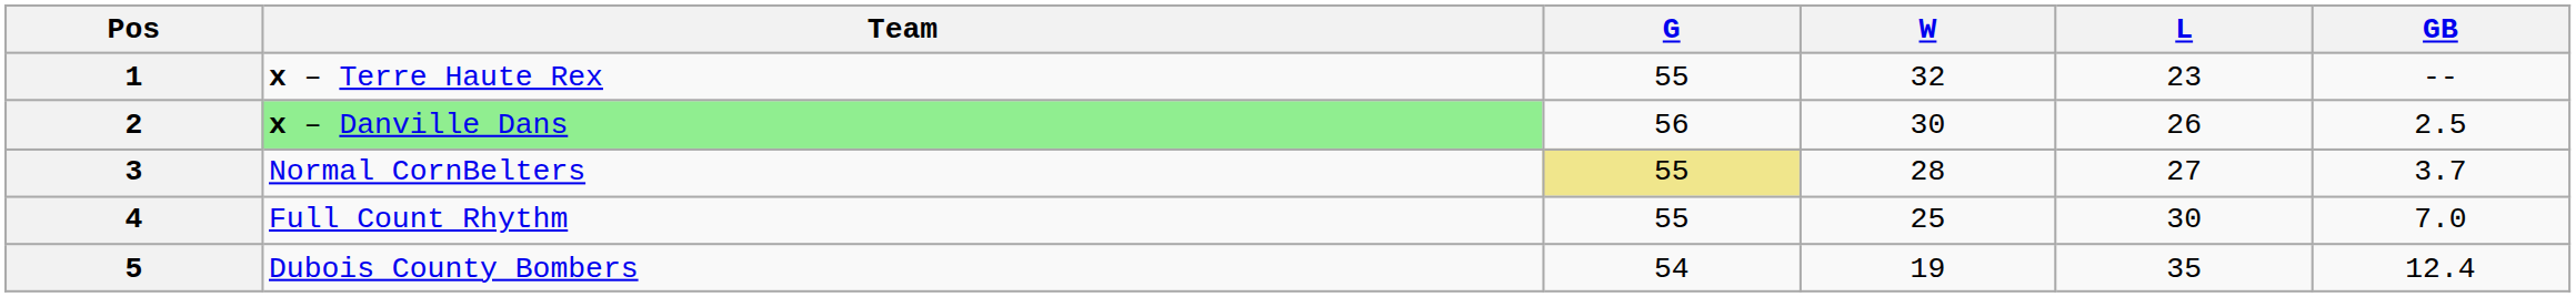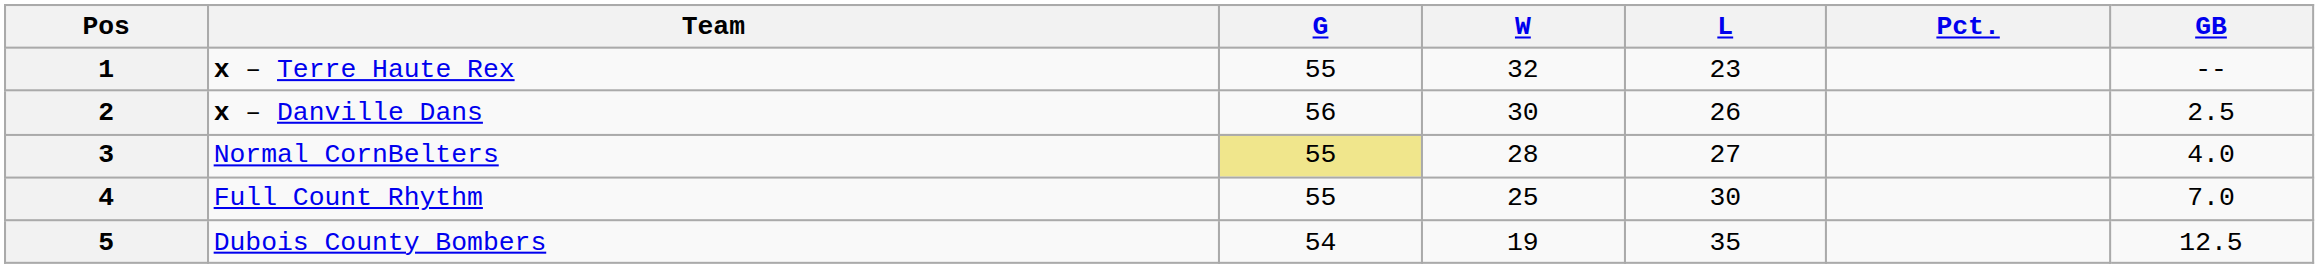+ column: Pct.
2 | Team: lightgreen background -> no background
3 | GB: 3.7 -> 4.0
5 | GB: 12.4 -> 12.5
